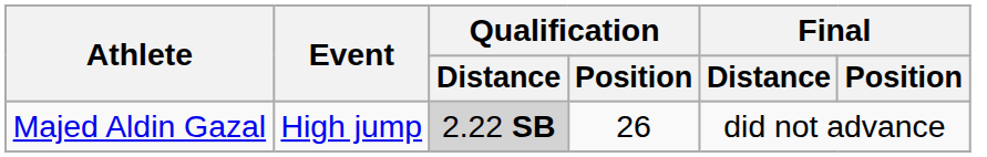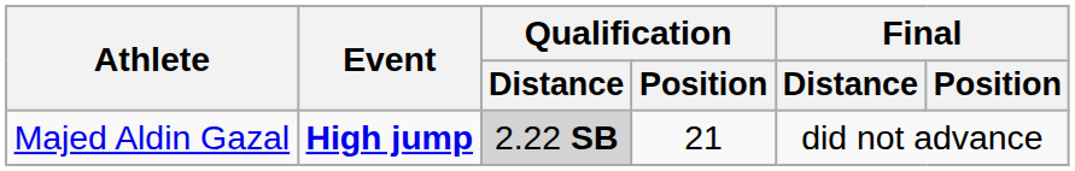Majed Aldin Gazal | Event: normal -> bold
Majed Aldin Gazal | Qualification / Position: 26 -> 21
